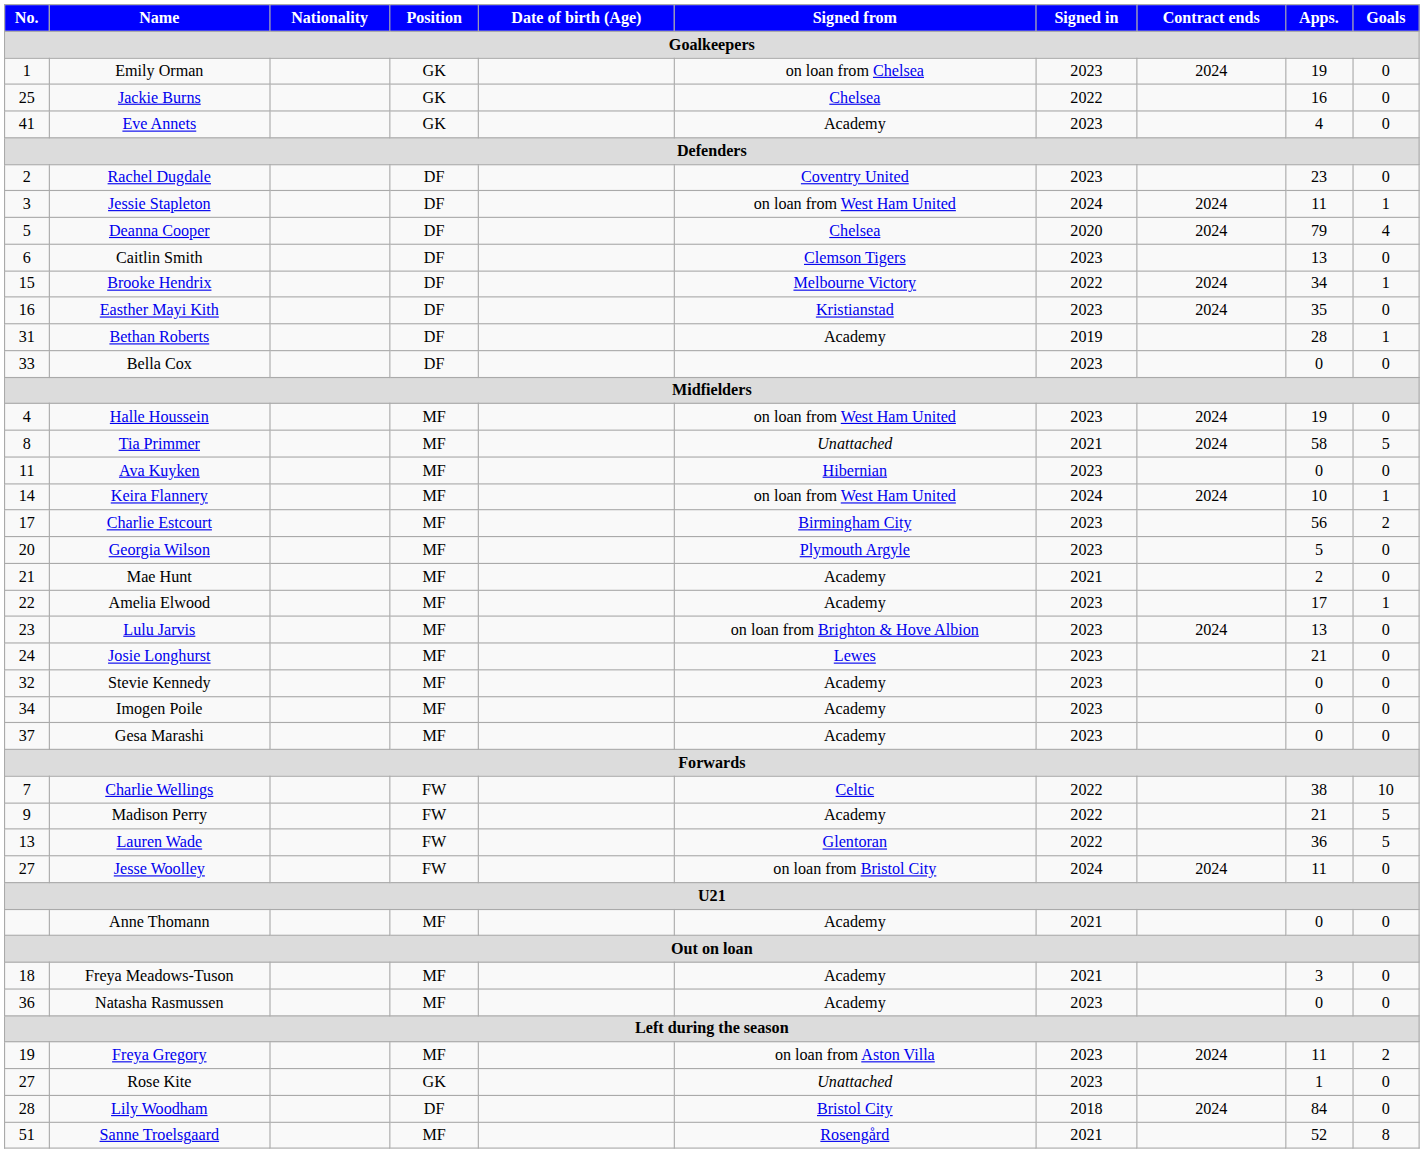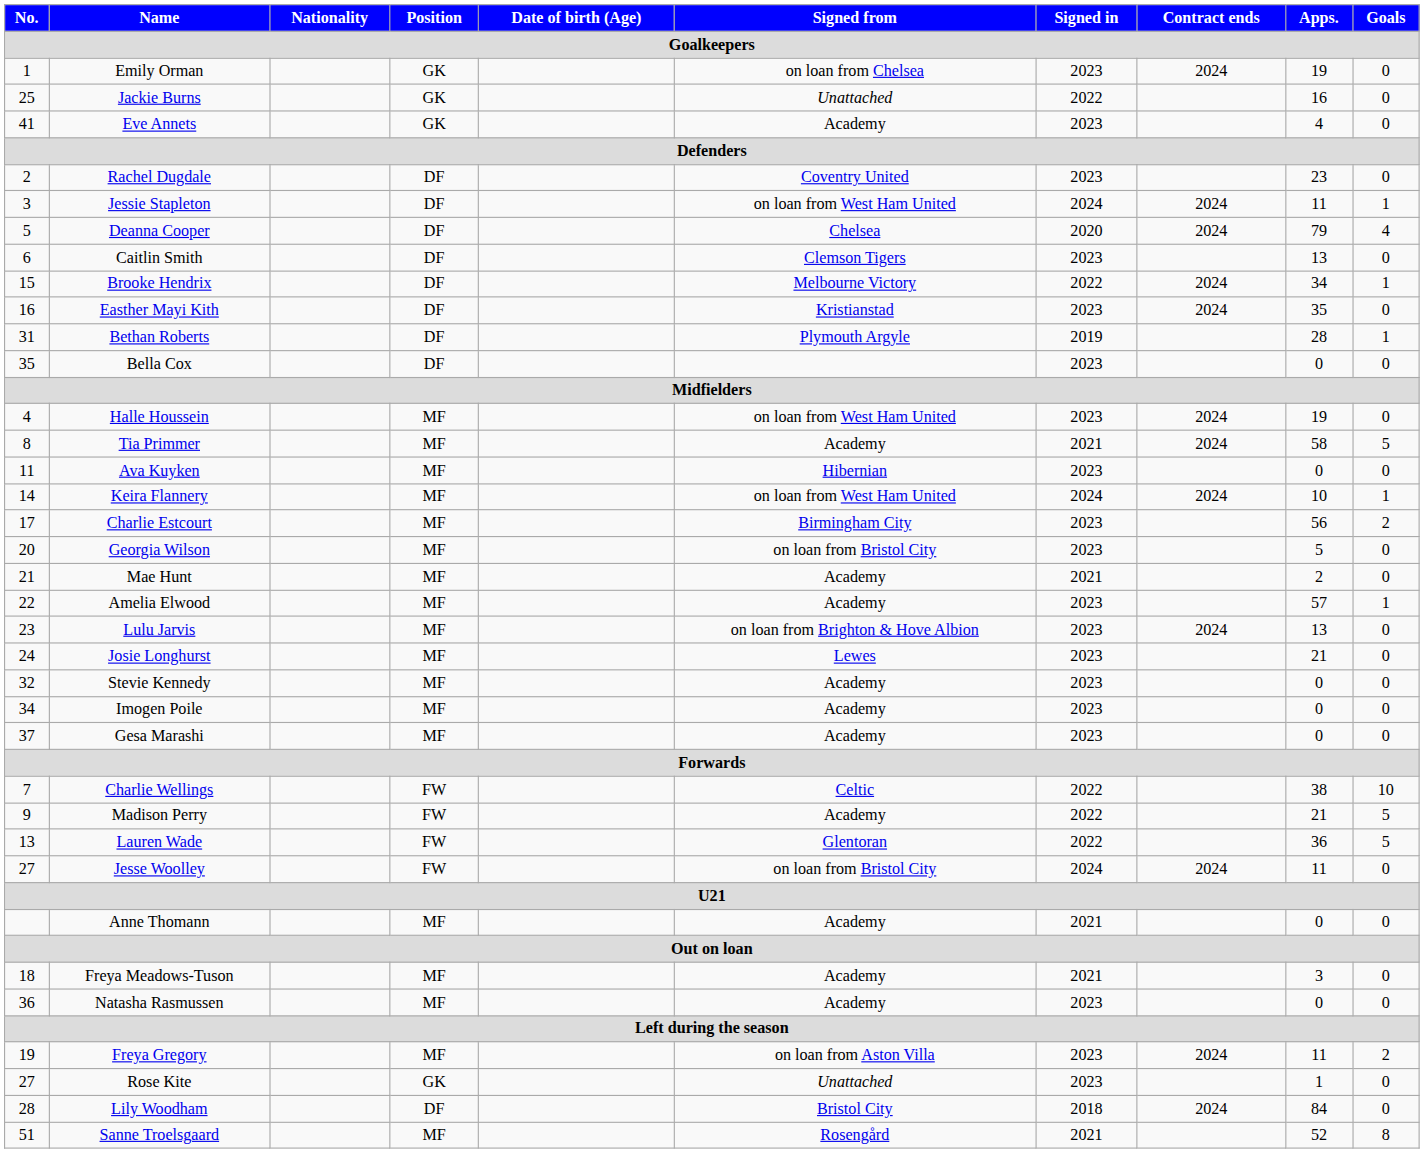Jackie Burns | Signed from: Chelsea -> Unattached
Bethan Roberts | Signed from: Academy -> Plymouth Argyle
Bella Cox | No.: 33 -> 35
Tia Primmer | Signed from: Unattached -> Academy
Georgia Wilson | Signed from: Plymouth Argyle -> on loan from Bristol City
Amelia Elwood | Apps.: 17 -> 57
